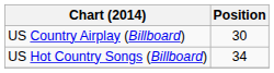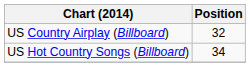US Country Airplay (Billboard) | Position: 30 -> 32
